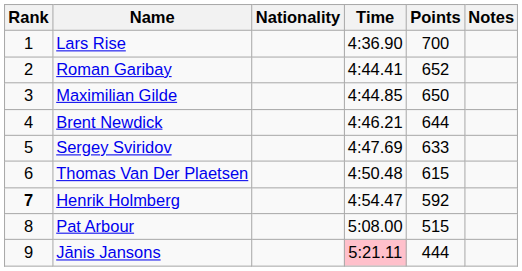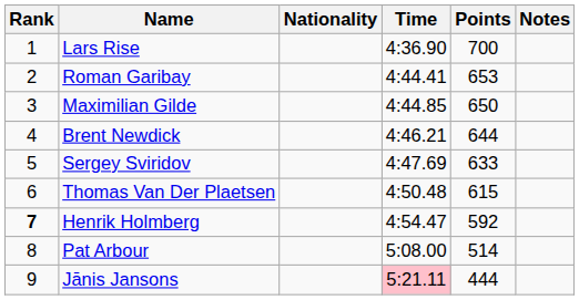Roman Garibay | Points: 652 -> 653
Pat Arbour | Points: 515 -> 514
